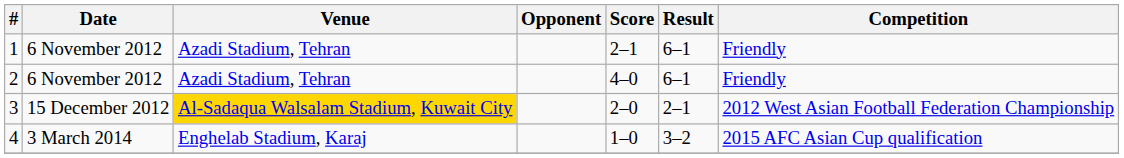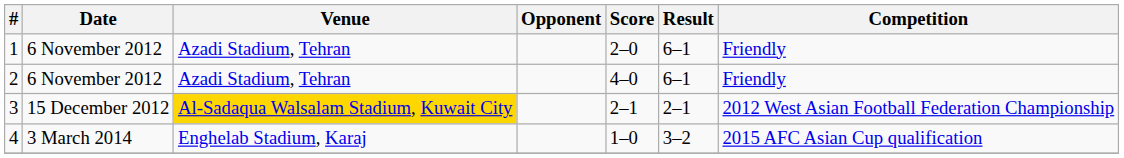1 | Score: 2–1 -> 2–0
3 | Score: 2–0 -> 2–1
